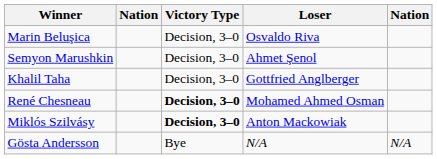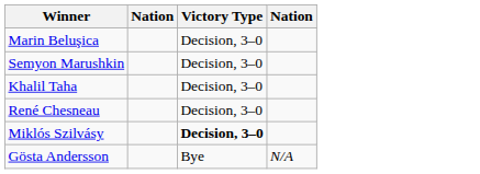- column: Loser | Osvaldo Riva | Ahmet Şenol | Gottfried Anglberger | Mohamed Ahmed Osman | Anton Mackowiak | N/A
René Chesneau | Victory Type: bold -> normal
